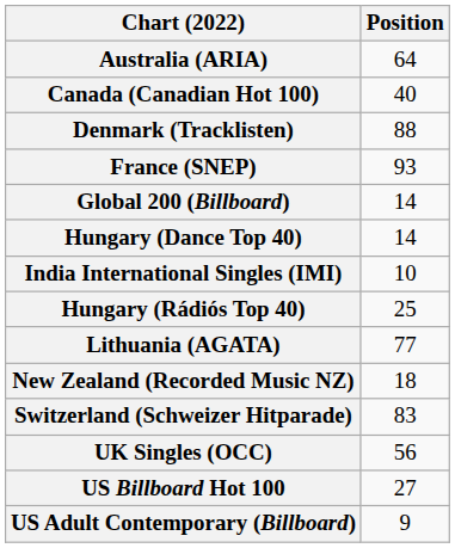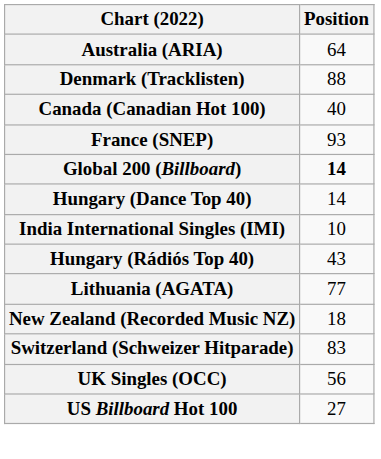rows swapped: Canada (Canadian Hot 100) <-> Denmark (Tracklisten)
Global 200 (Billboard) | Position: normal -> bold
Hungary (Rádiós Top 40) | Position: 25 -> 43
- row: US Adult Contemporary (Billboard) | 9
